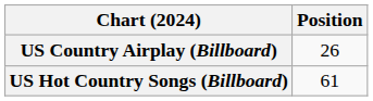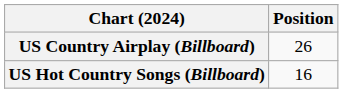US Hot Country Songs (Billboard) | Position: 61 -> 16
